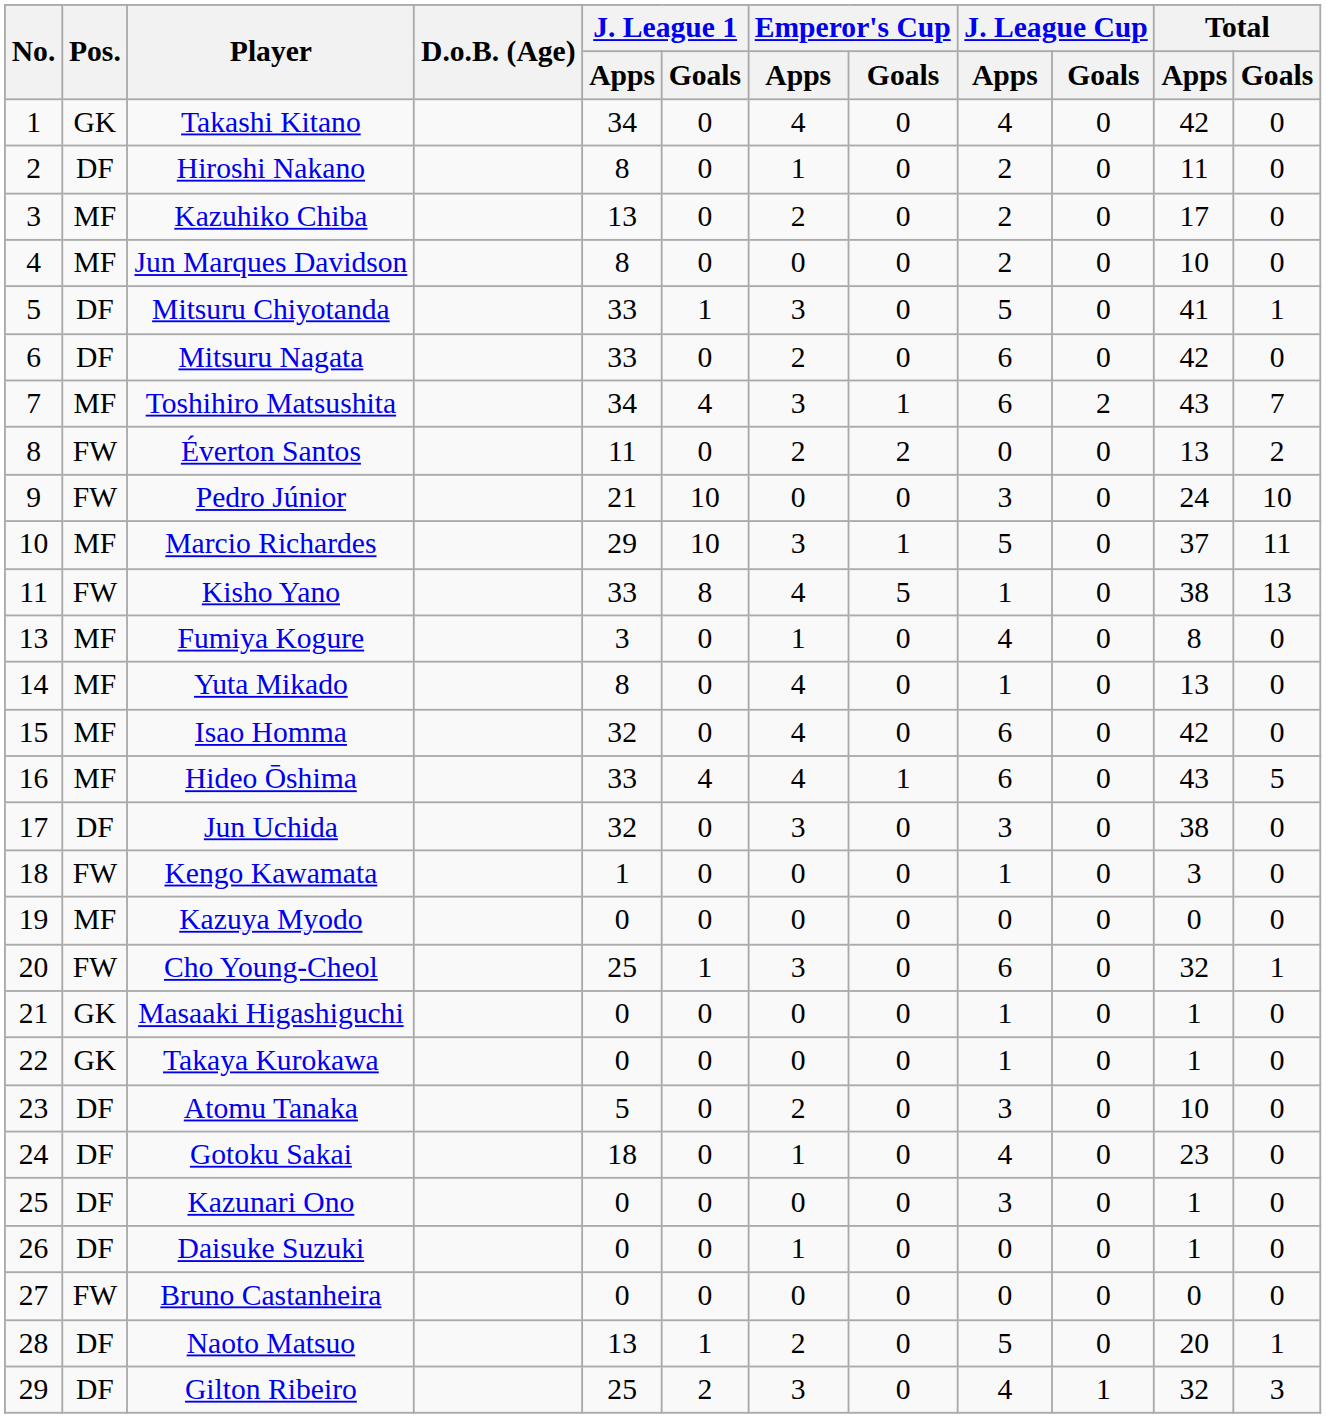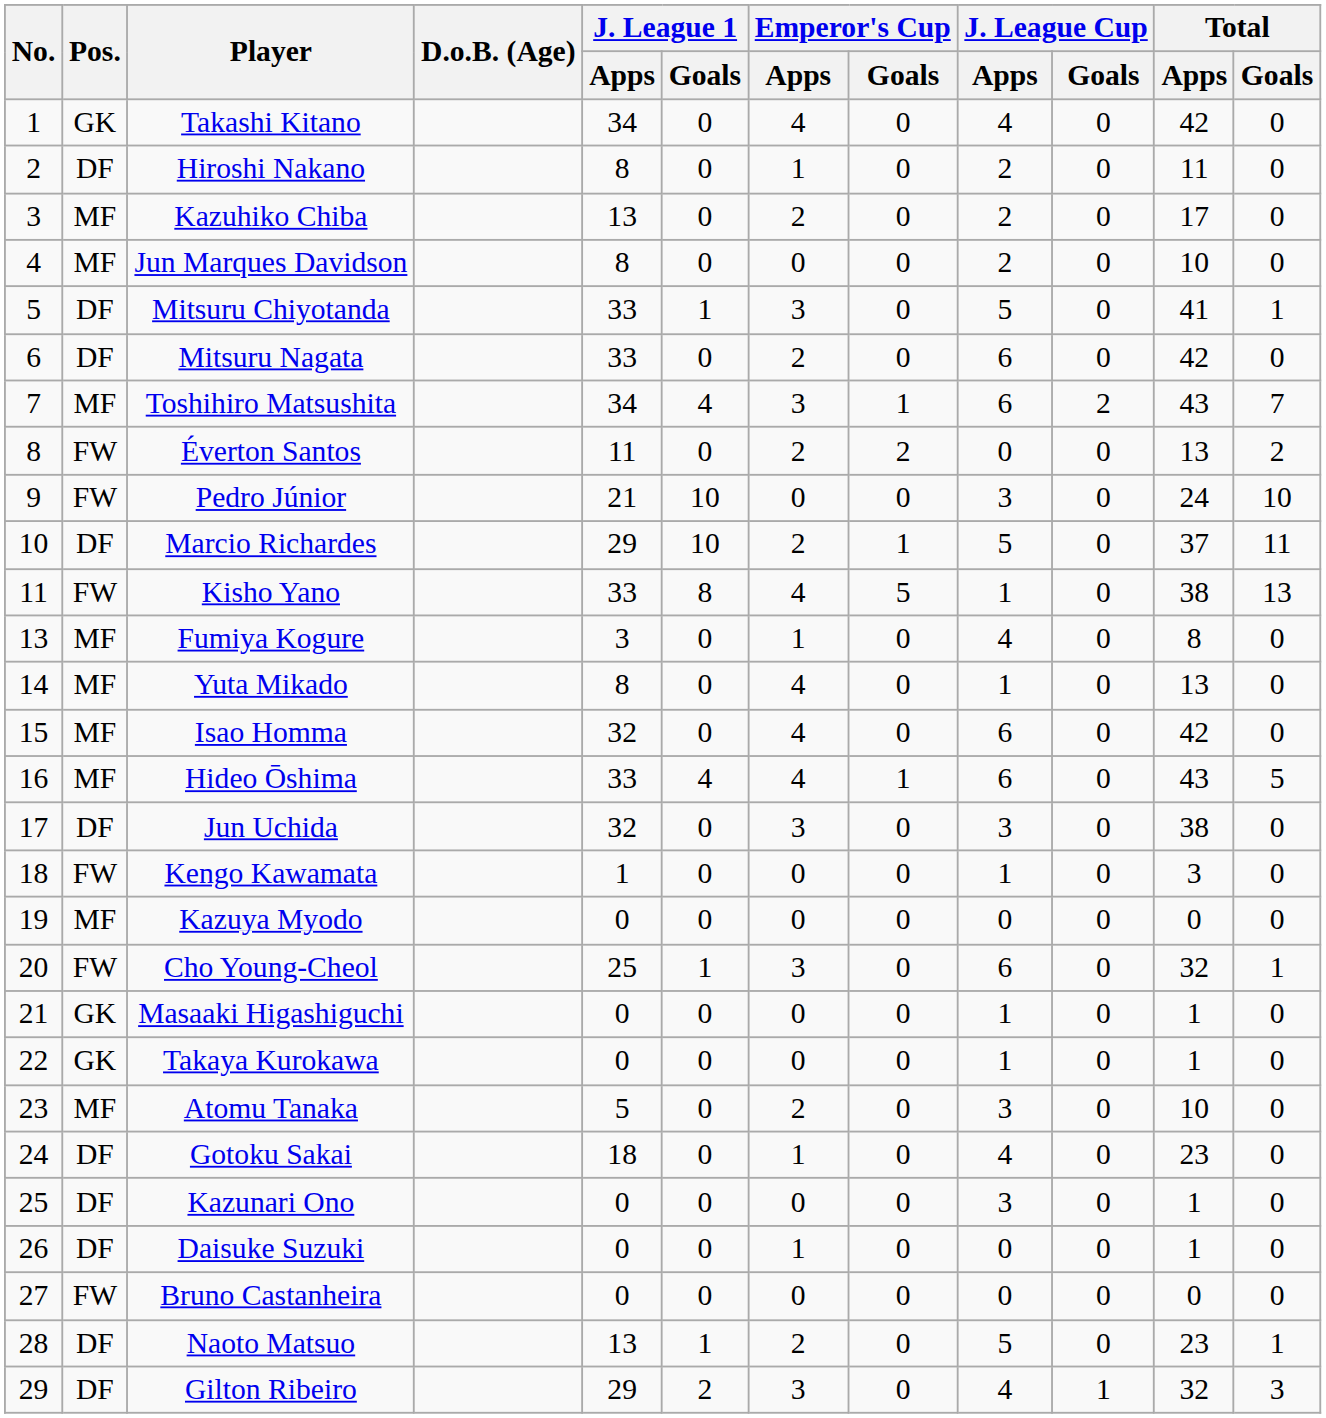Marcio Richardes | Pos.: MF -> DF
Marcio Richardes | Emperor's Cup / Apps: 3 -> 2
Atomu Tanaka | Pos.: DF -> MF
Naoto Matsuo | Total / Apps: 20 -> 23
Gilton Ribeiro | J. League 1 / Apps: 25 -> 29
